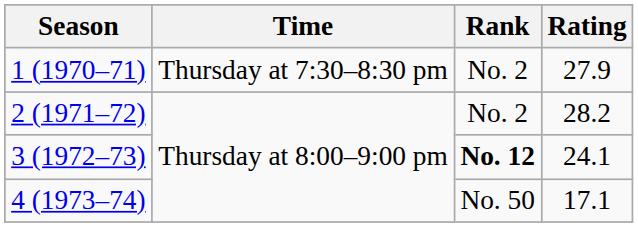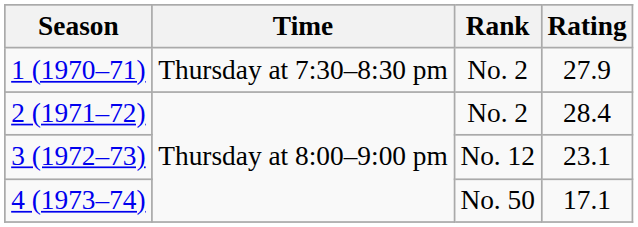2 (1971–72) | Rating: 28.2 -> 28.4
3 (1972–73) | Rank: bold -> normal
3 (1972–73) | Rating: 24.1 -> 23.1
